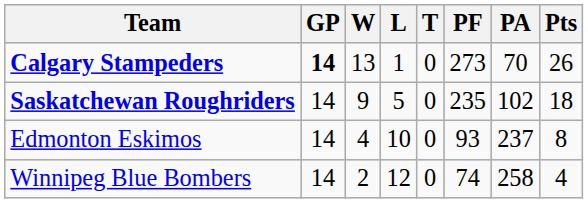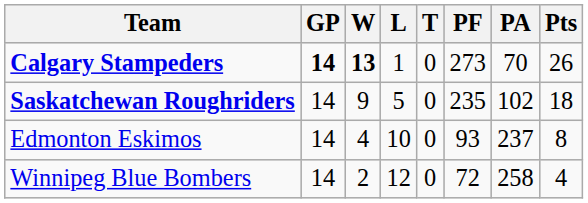Calgary Stampeders | W: normal -> bold
Winnipeg Blue Bombers | PF: 74 -> 72
